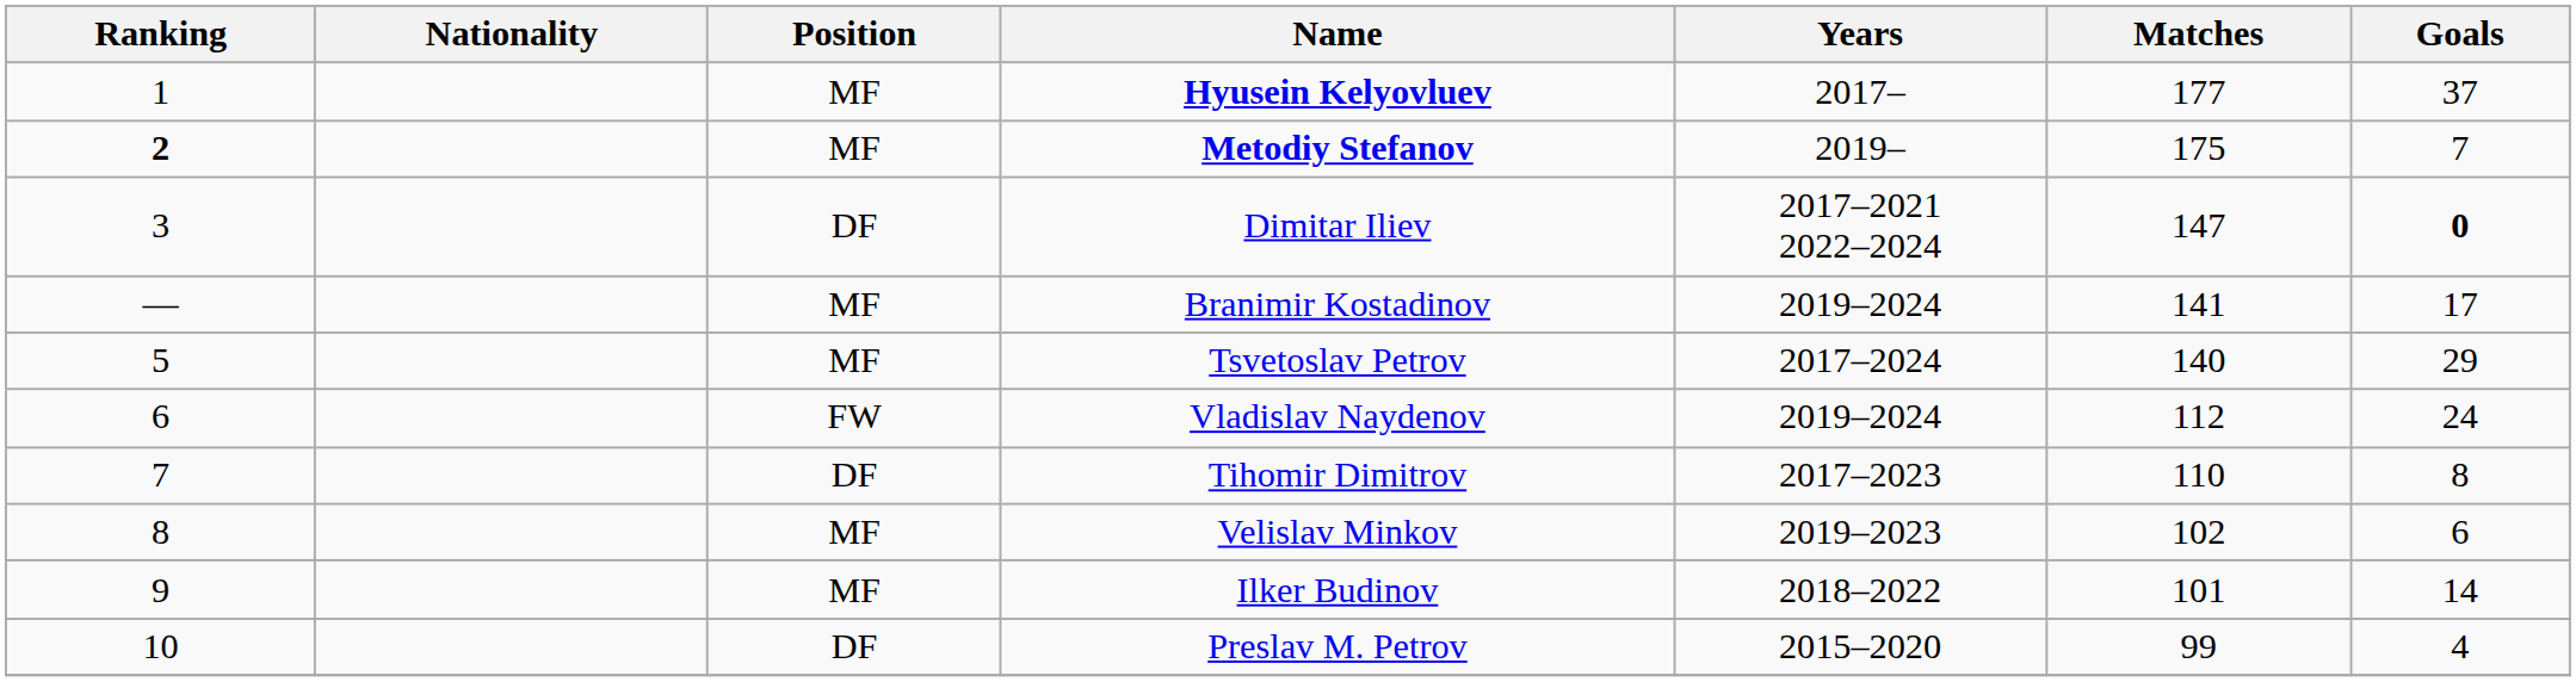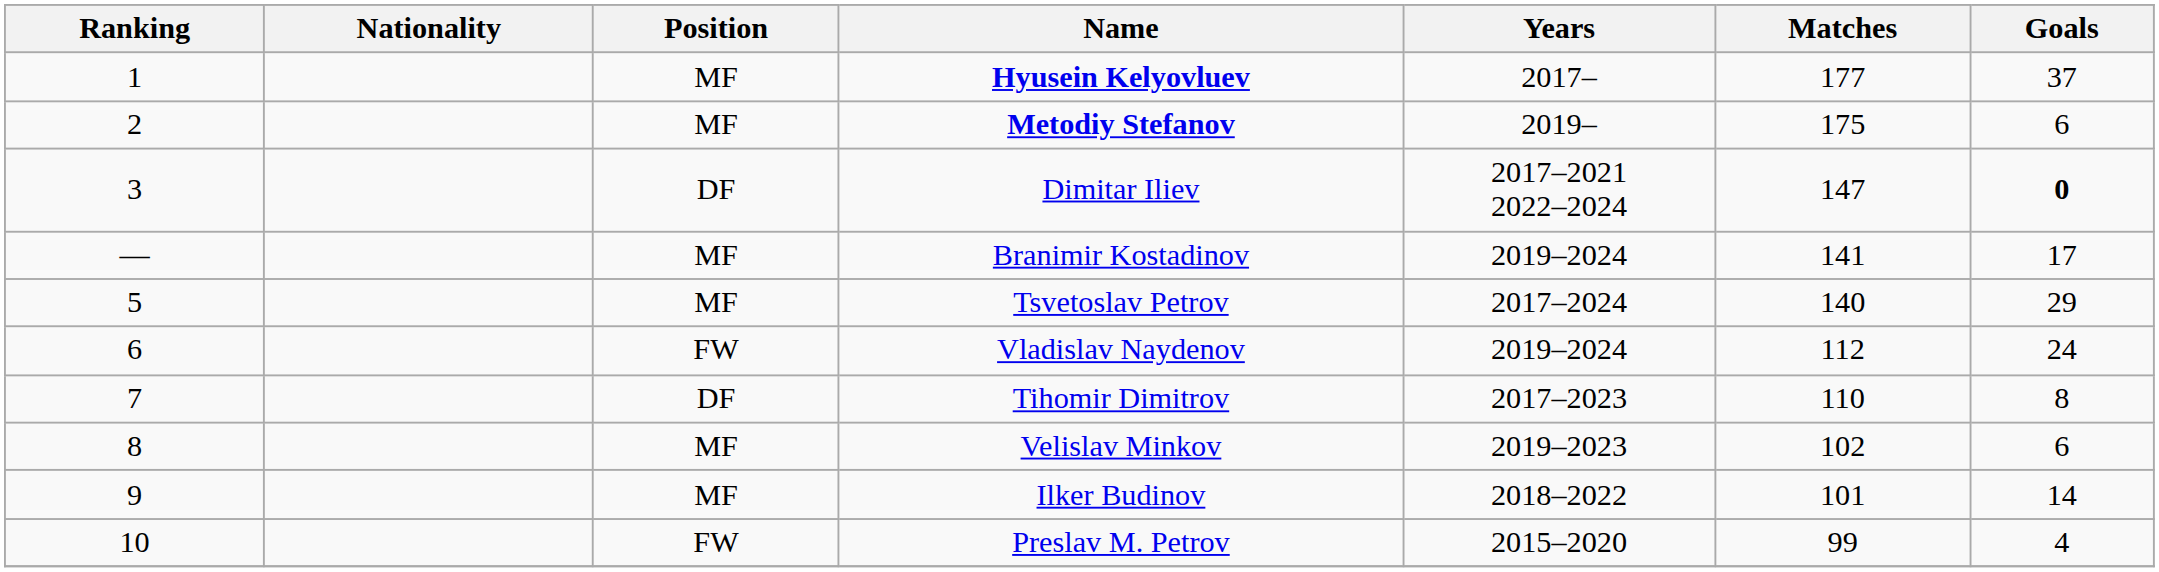Metodiy Stefanov | Ranking: bold -> normal
Metodiy Stefanov | Goals: 7 -> 6
Preslav M. Petrov | Position: DF -> FW
